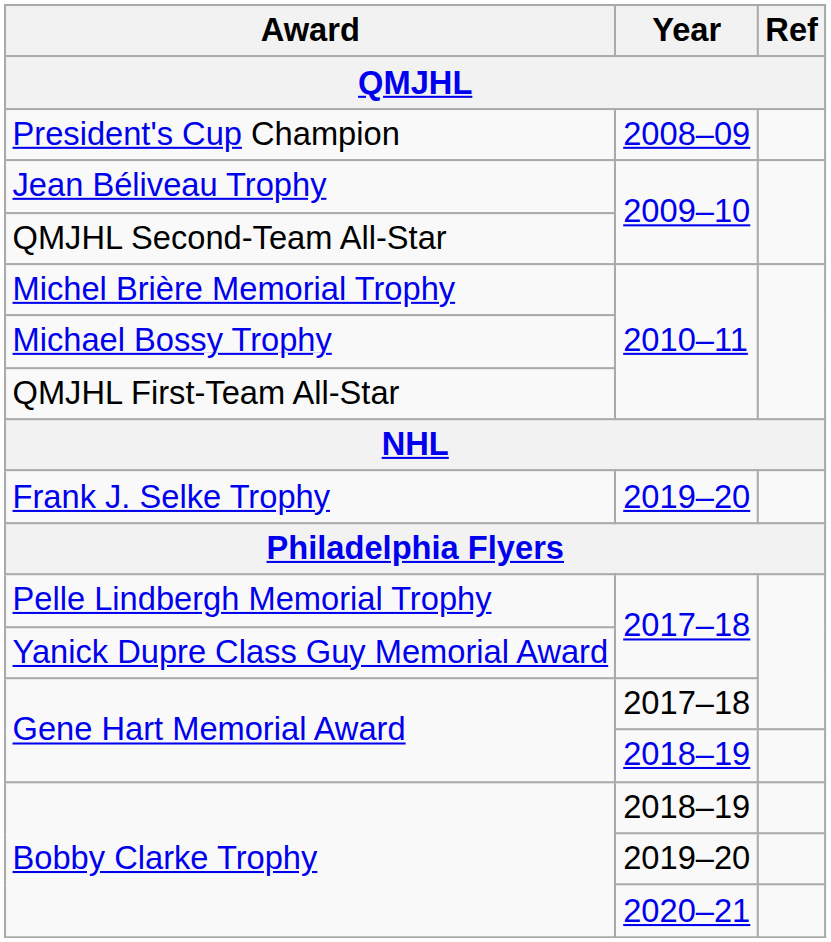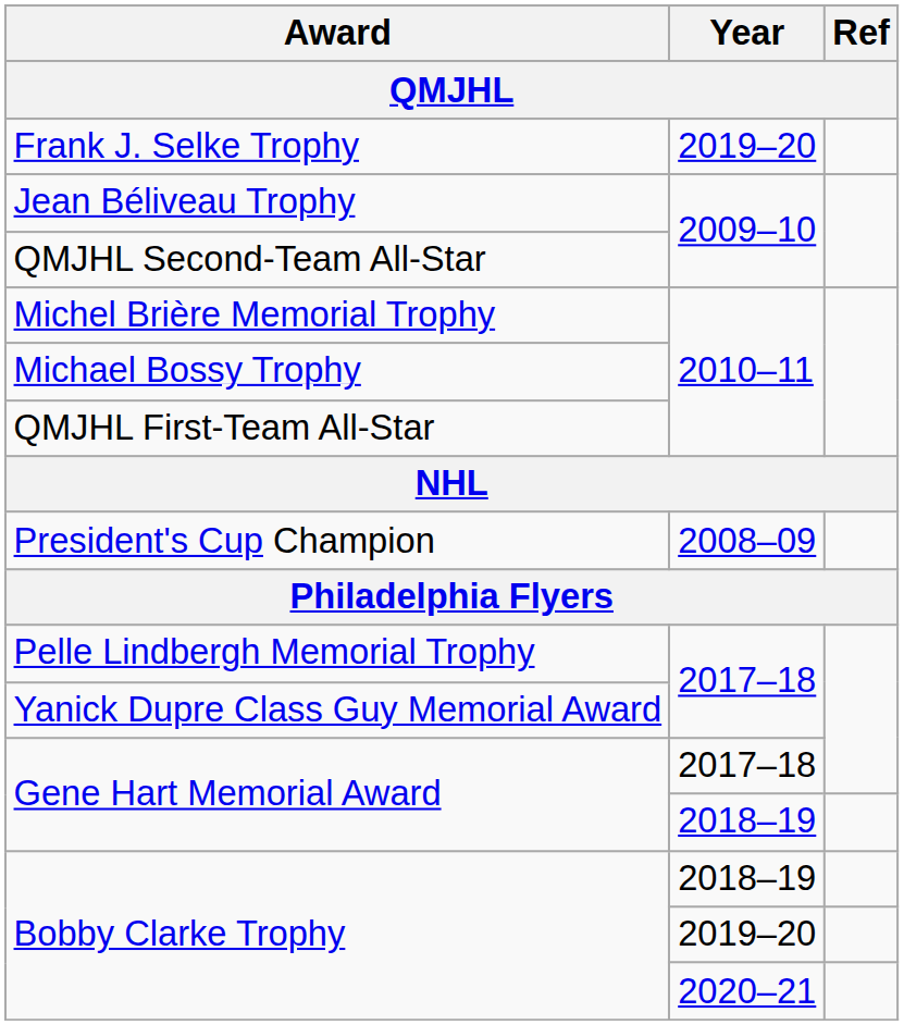rows swapped: President's Cup Champion <-> Frank J. Selke Trophy
